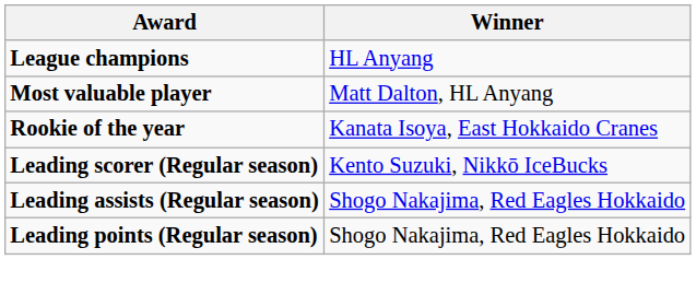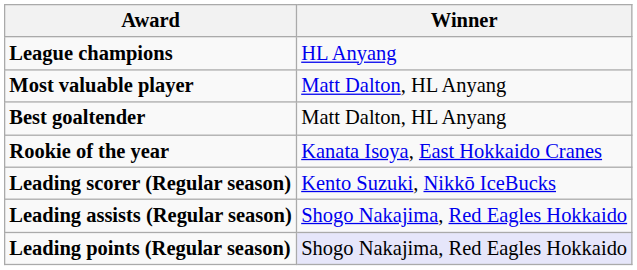+ row: Best goaltender | Matt Dalton, HL Anyang
Leading points (Regular season) | Winner: no background -> lavender background
